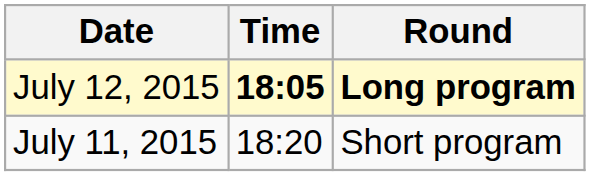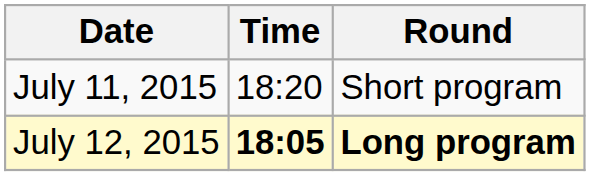rows swapped: July 11, 2015 <-> July 12, 2015
